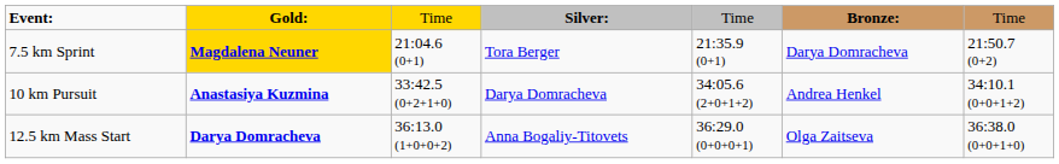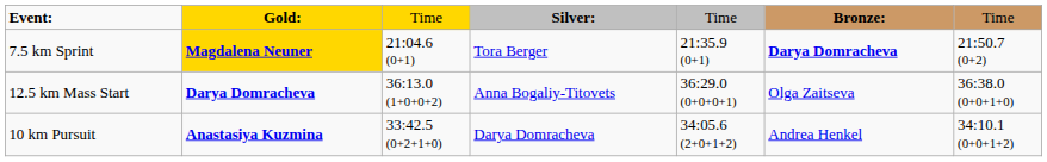7.5 km Sprint | column 6: normal -> bold
rows swapped: 10 km Pursuit <-> 12.5 km Mass Start
